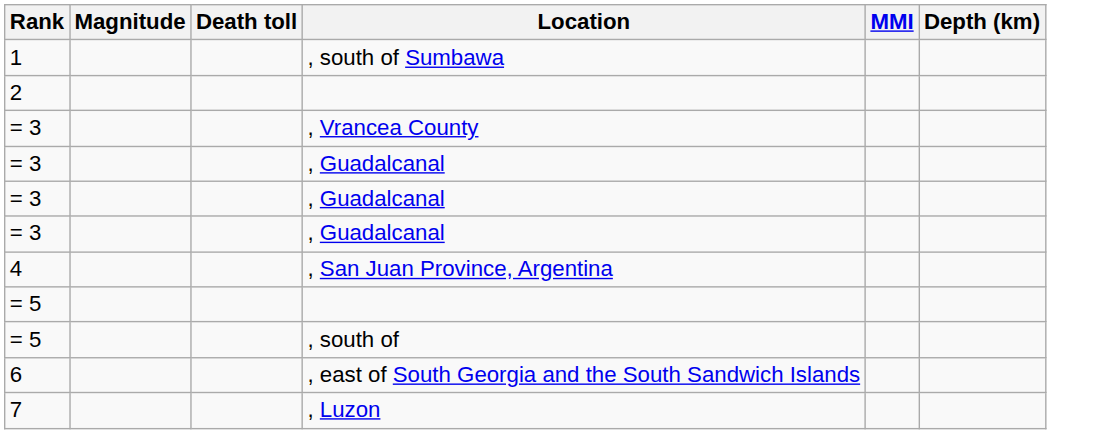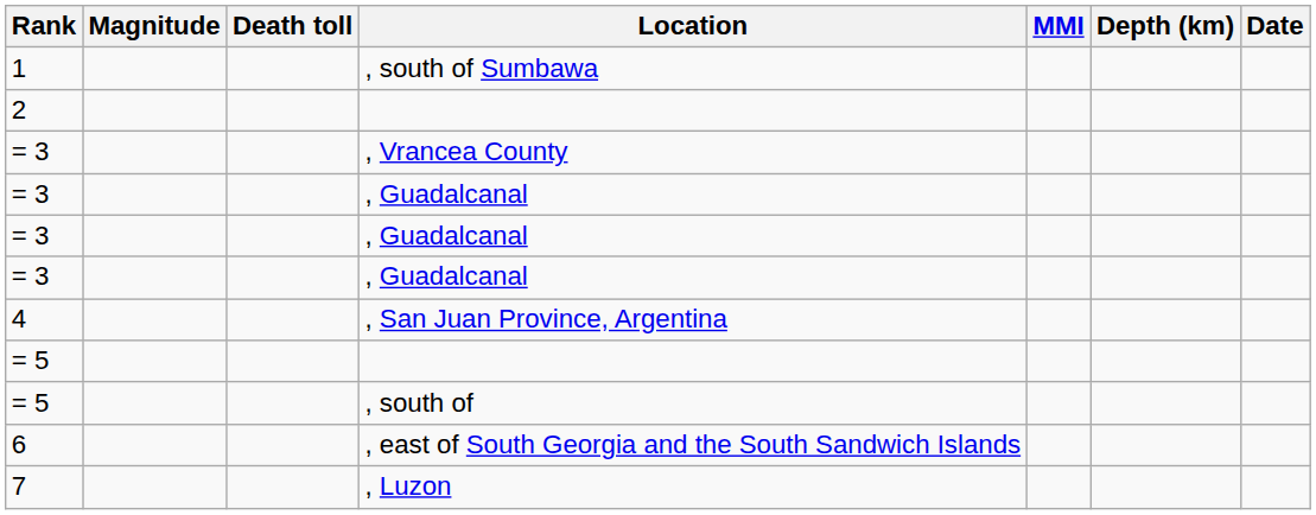+ column: Date
